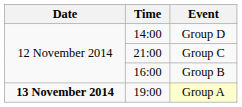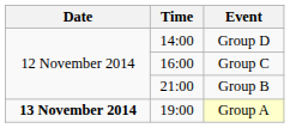Group C | Time: 21:00 -> 16:00
Group B | Time: 16:00 -> 21:00
